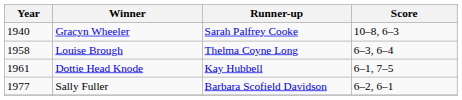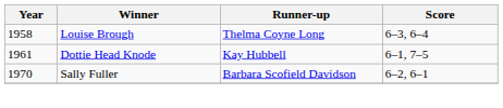- row: 1940 | Gracyn Wheeler | Sarah Palfrey Cooke | 10–8, 6–3
Sally Fuller | Year: 1977 -> 1970
